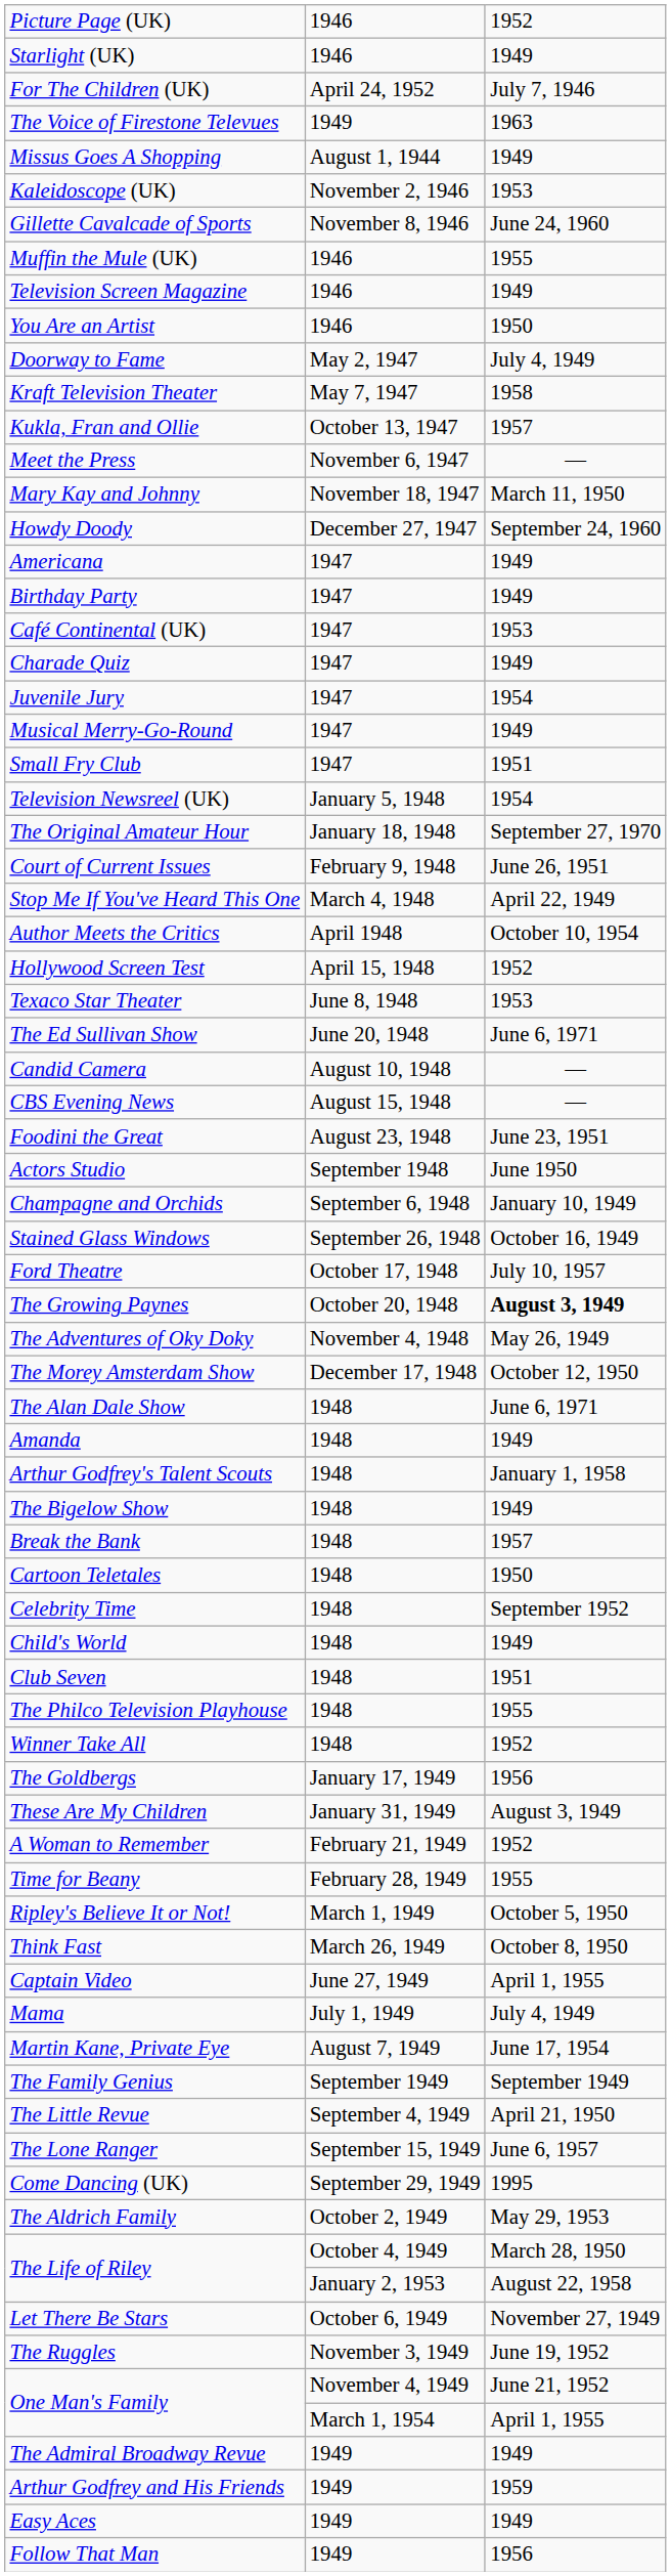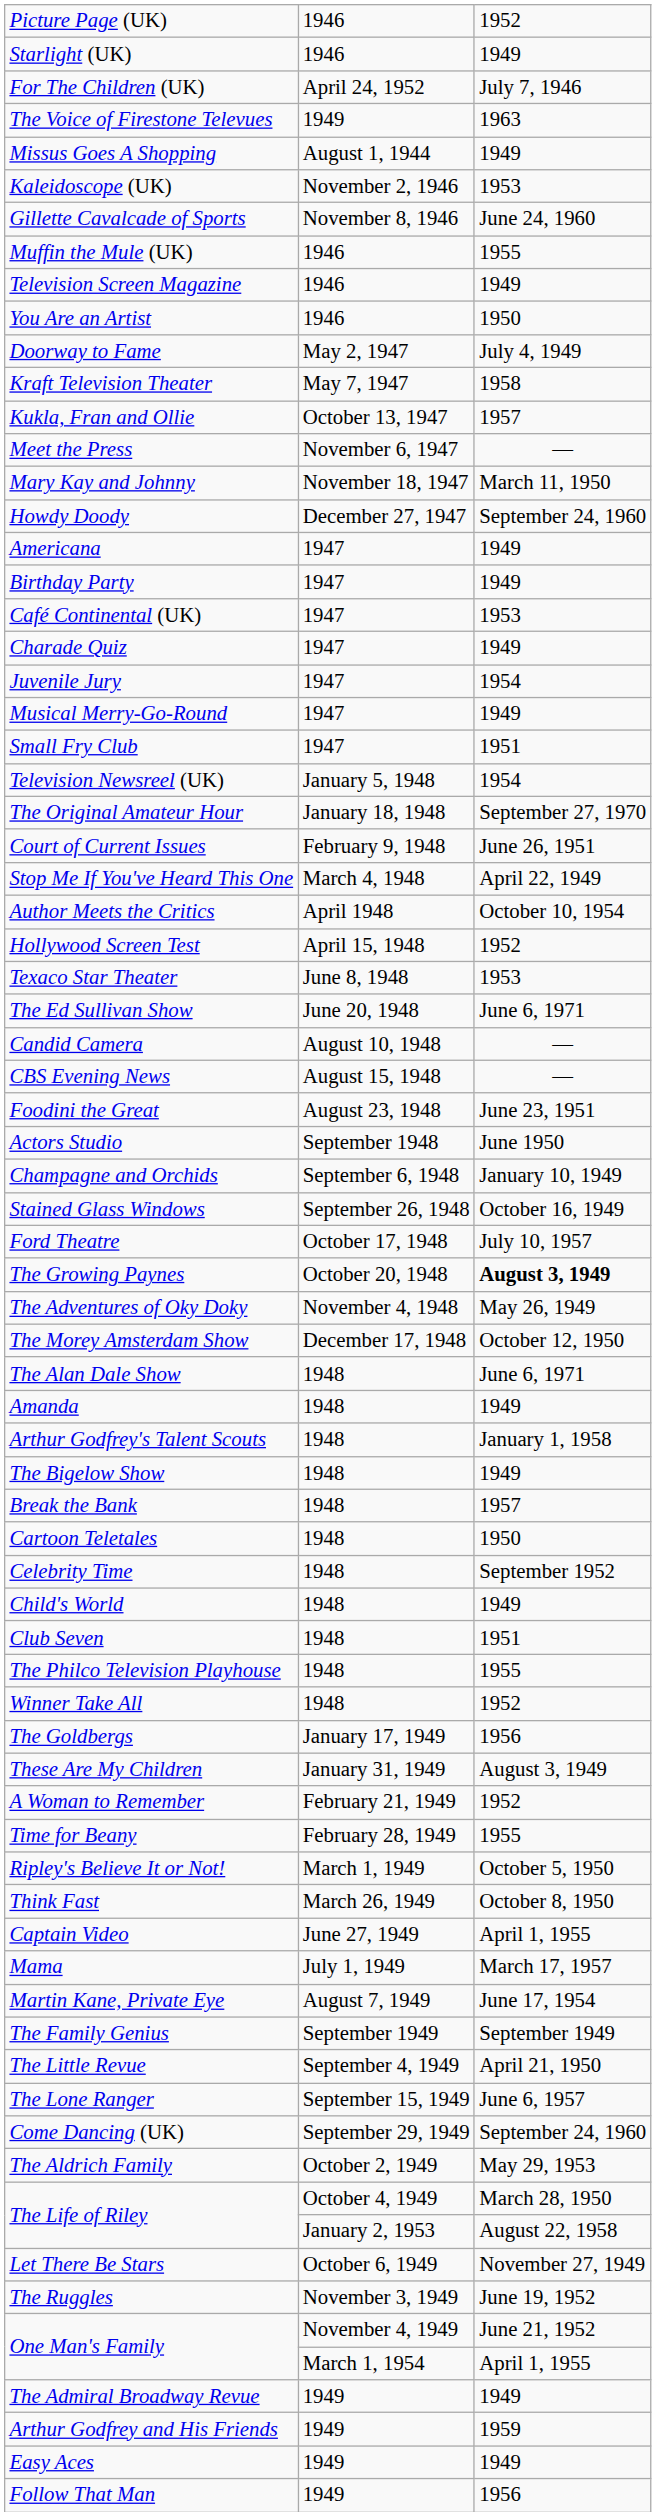Mama | column 3: July 4, 1949 -> March 17, 1957
Come Dancing (UK) | column 3: 1995 -> September 24, 1960
